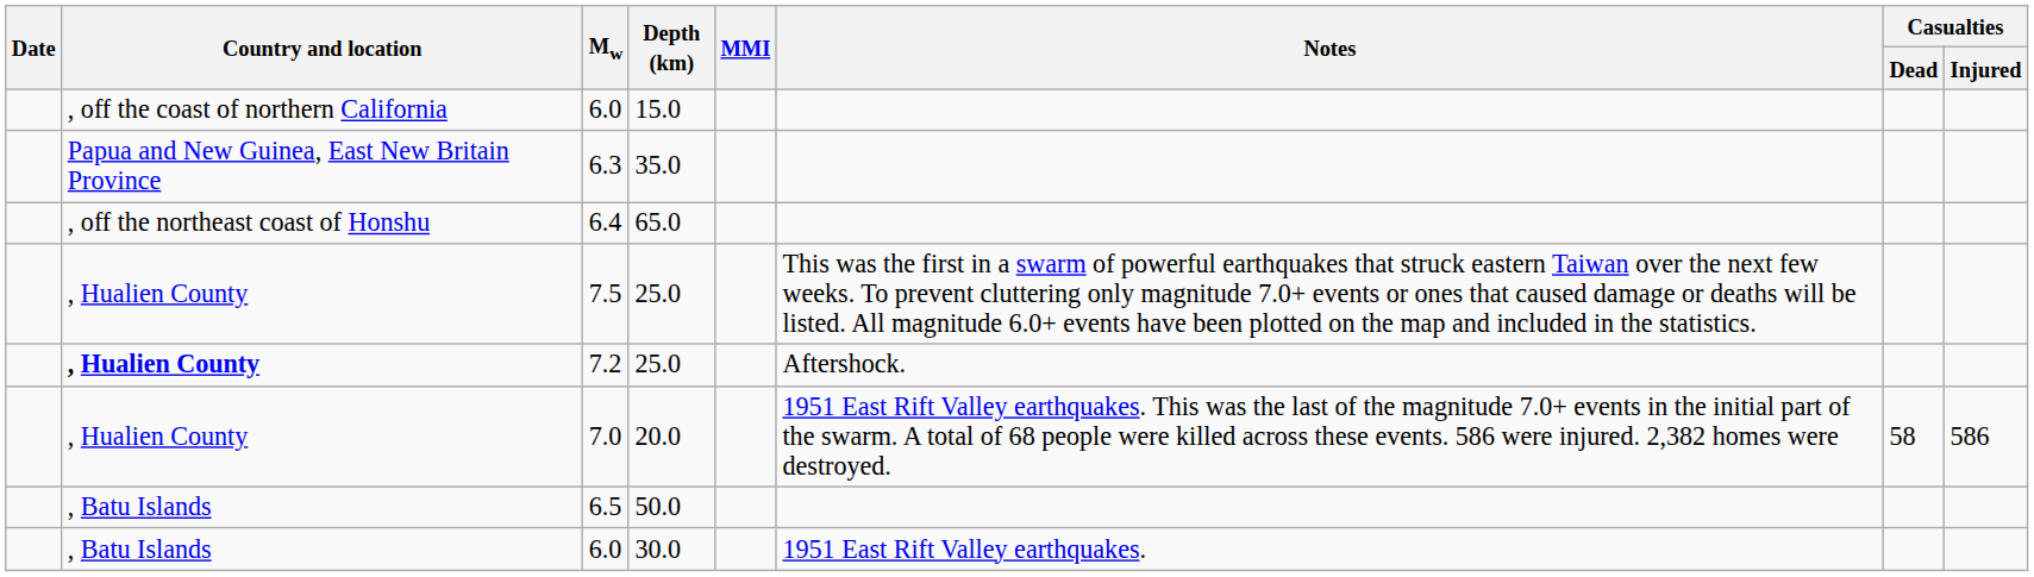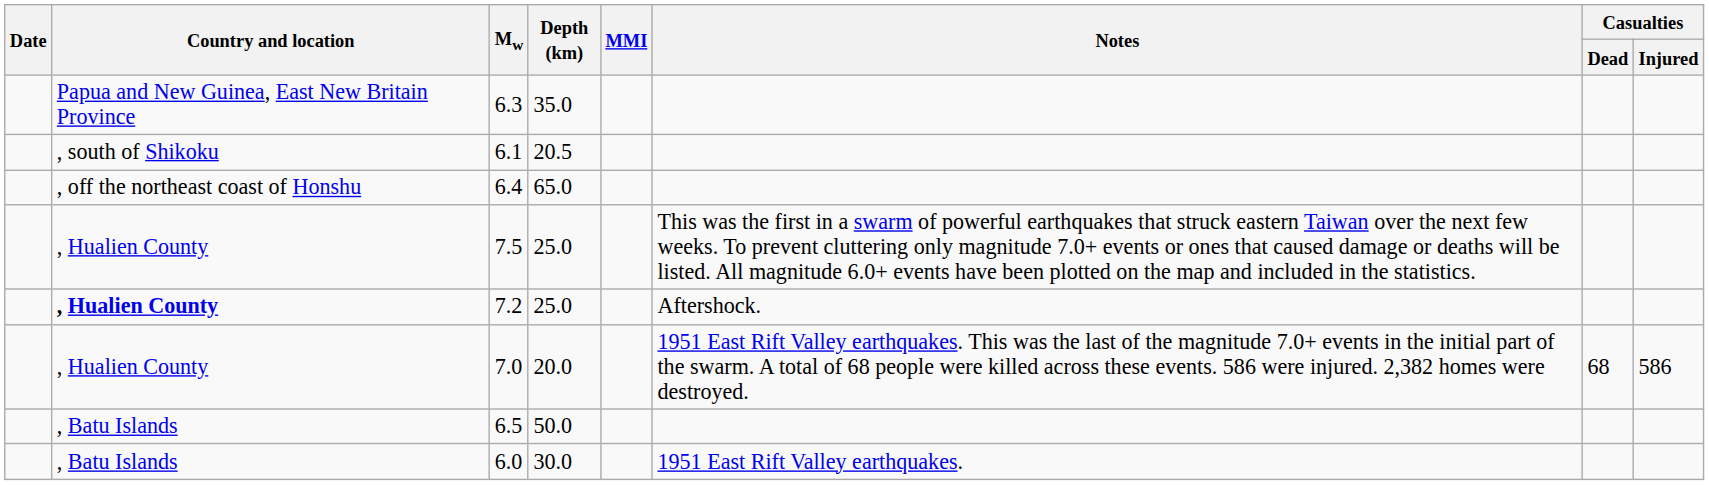- row: , off the coast of northern California | 6.0 | 15.0
+ row: , south of Shikoku | 6.1 | 20.5
7.0 | Casualties / Dead: 58 -> 68
